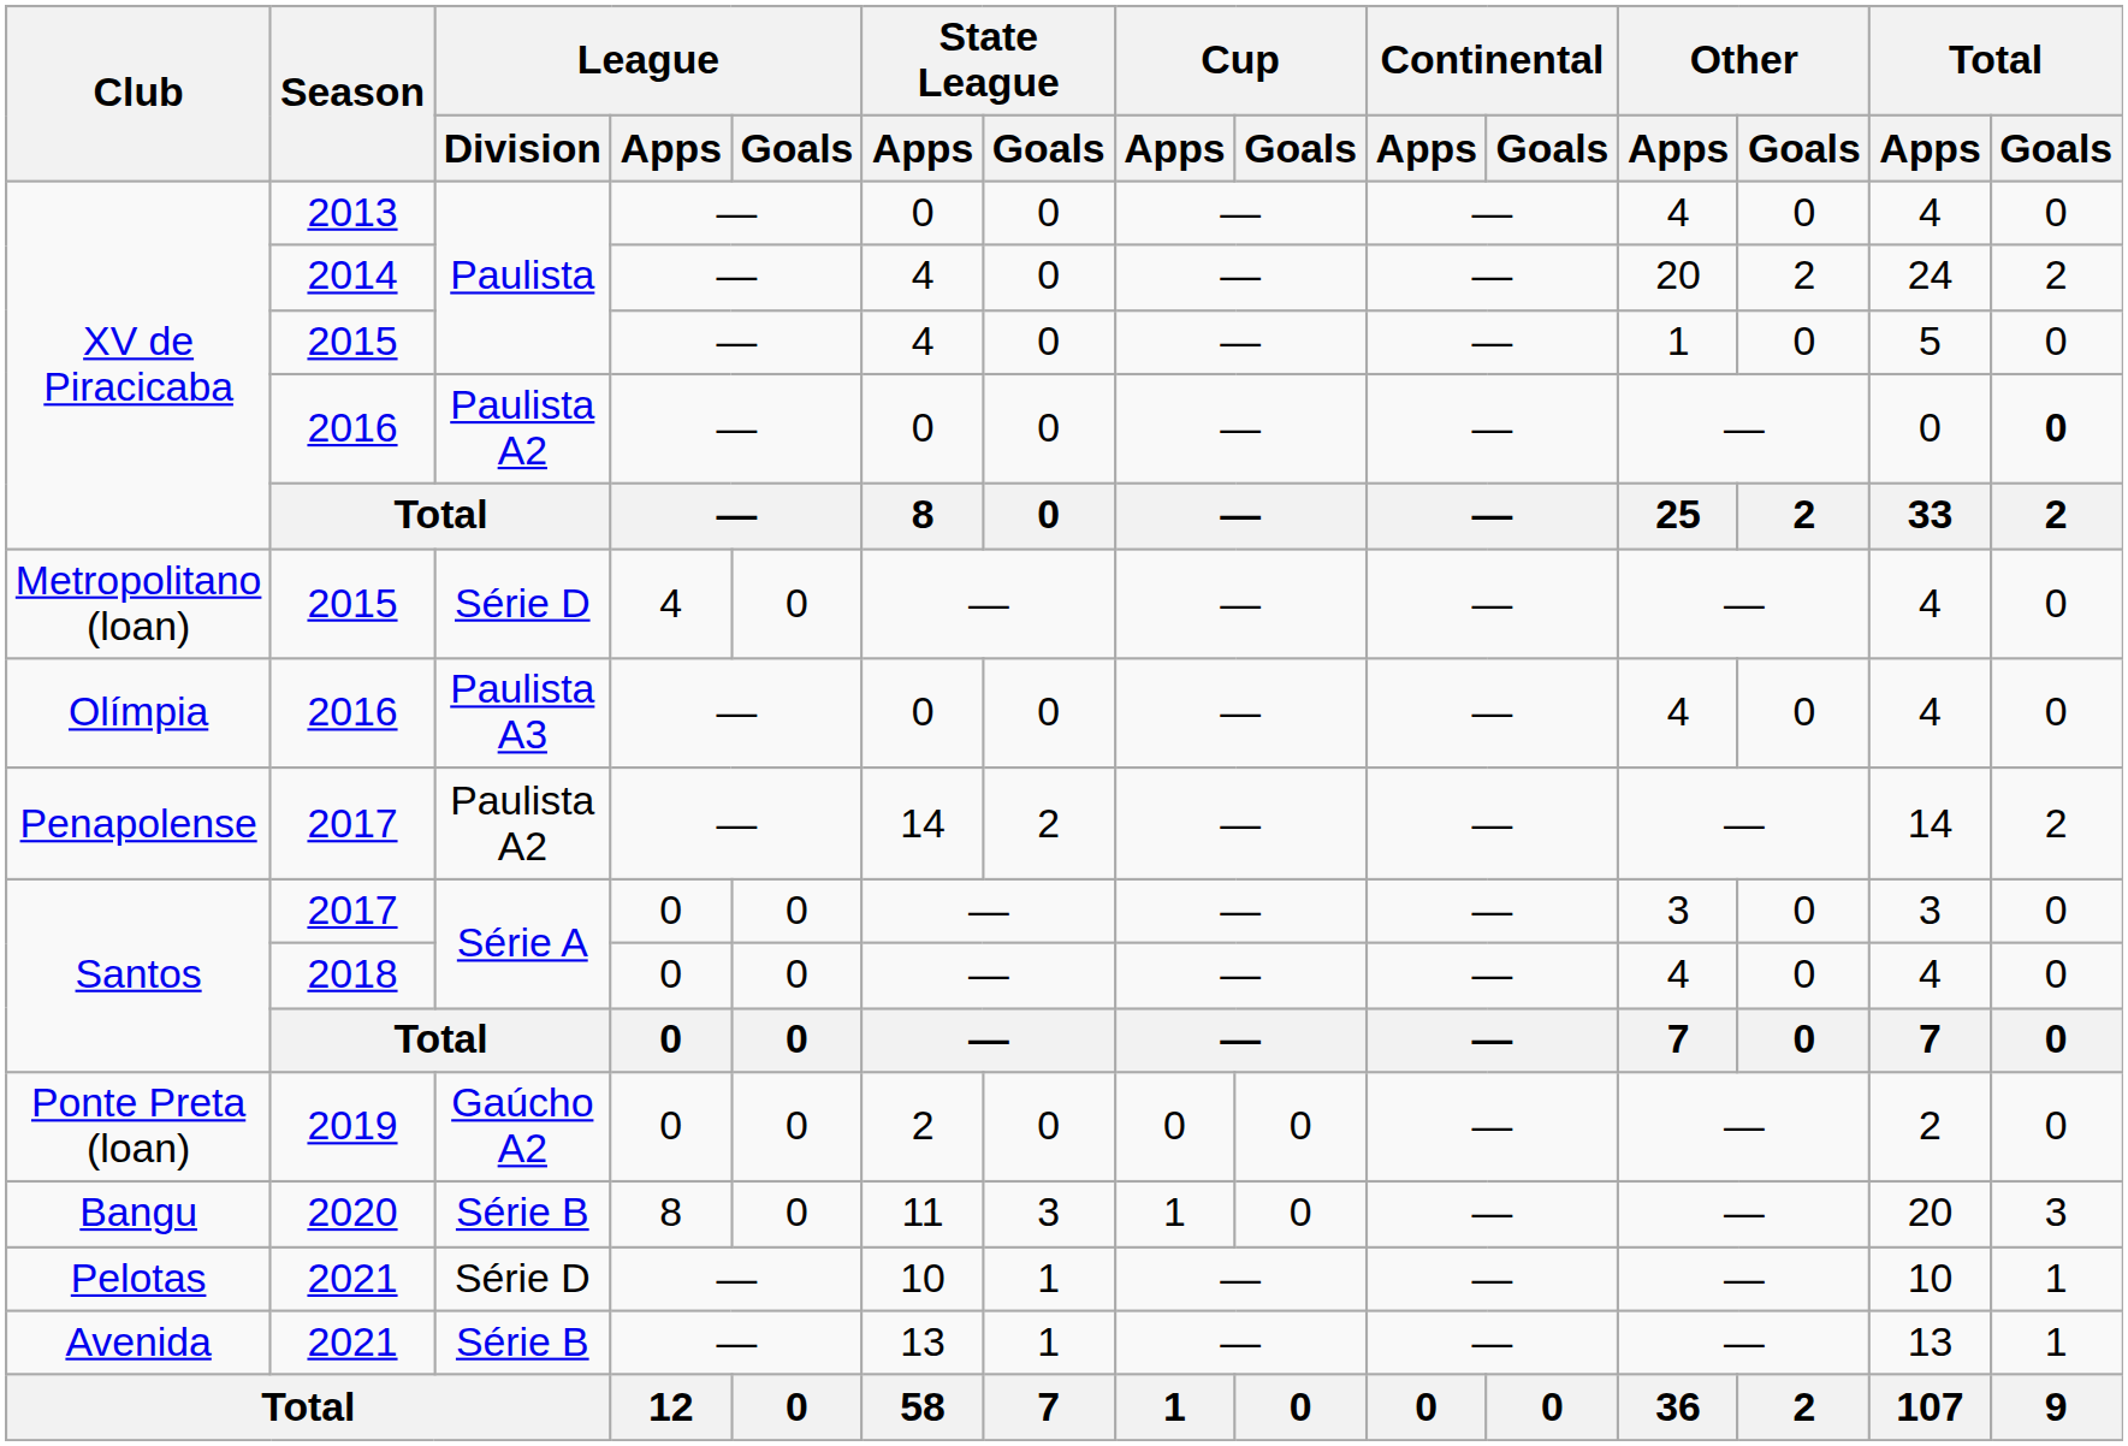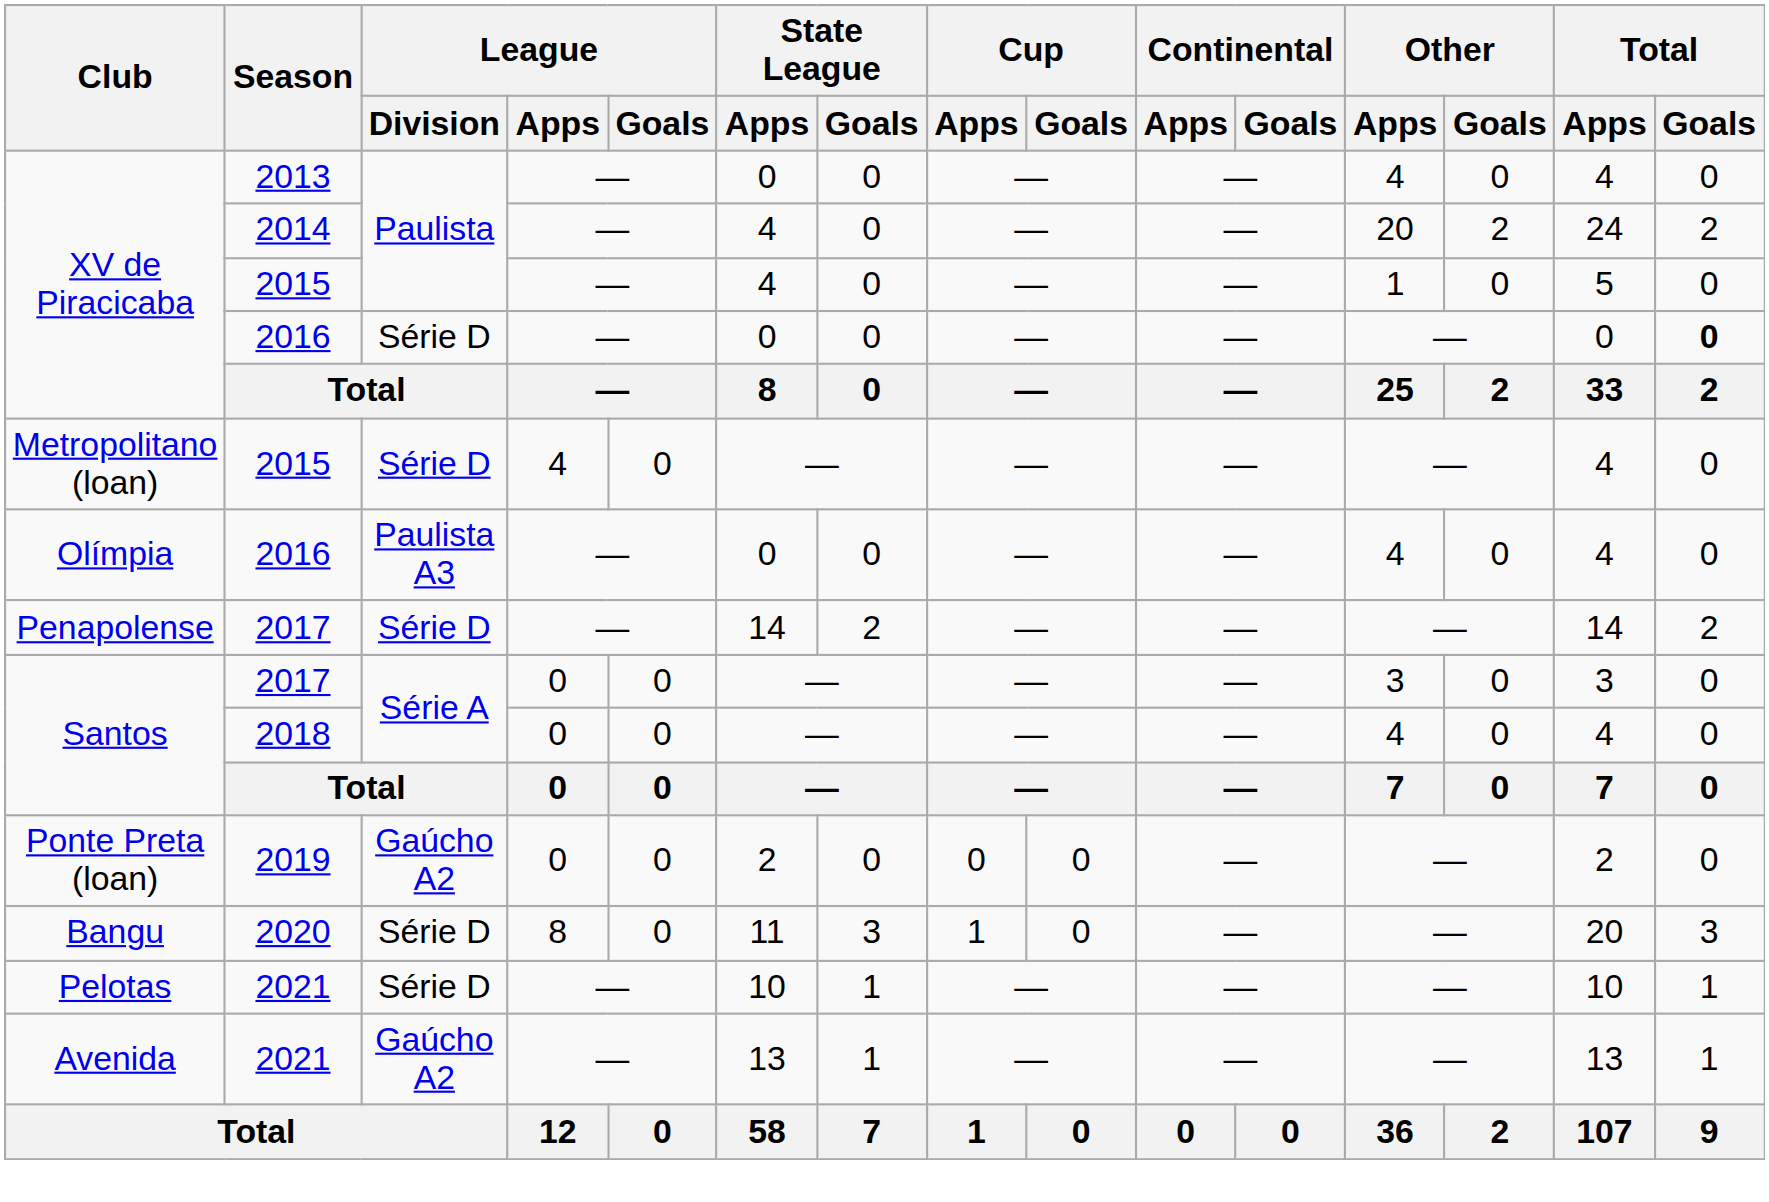XV de Piracicaba / 2016 | League / Division: Paulista A2 -> Série D
Penapolense | League / Division: Paulista A2 -> Série D
Bangu | League / Division: Série B -> Série D
Avenida | League / Division: Série B -> Gaúcho A2
